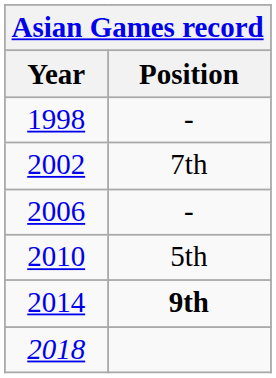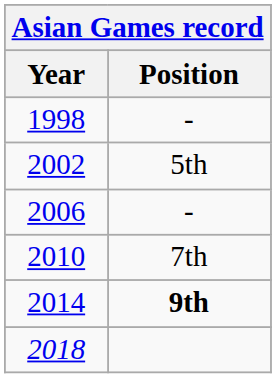2002 | Position: 7th -> 5th
2010 | Position: 5th -> 7th
